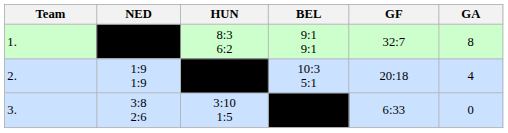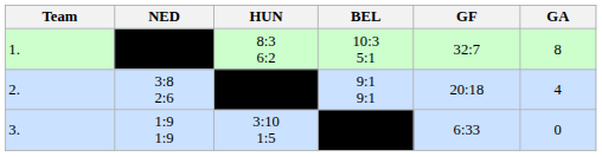1. | BEL: 9:1 9:1 -> 10:3 5:1
2. | NED: 1:9 1:9 -> 3:8 2:6
2. | BEL: 10:3 5:1 -> 9:1 9:1
3. | NED: 3:8 2:6 -> 1:9 1:9
